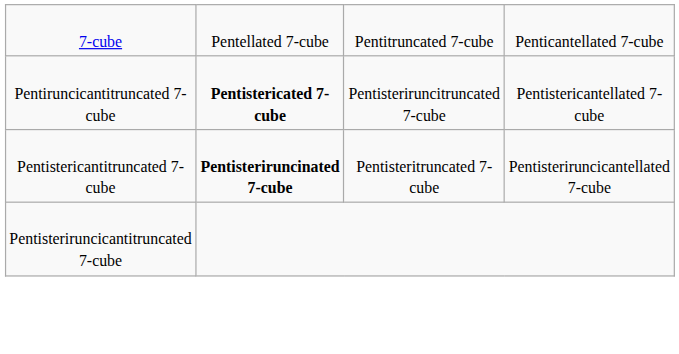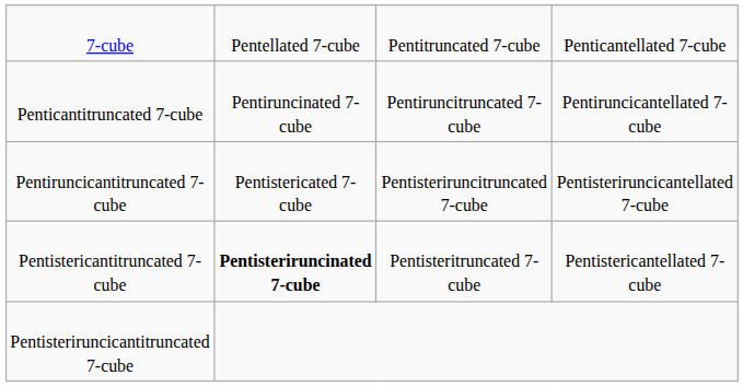+ row: Penticantitruncated 7-cube | Pentiruncinated 7-cube | Pentiruncitruncated 7-cube | Pentiruncicantellated 7-cube
Pentiruncicantitruncated 7-cube | column 2: bold -> normal
Pentiruncicantitruncated 7-cube | column 4: Pentistericantellated 7-cube -> Pentisteriruncicantellated 7-cube
Pentistericantitruncated 7-cube | column 4: Pentisteriruncicantellated 7-cube -> Pentistericantellated 7-cube
